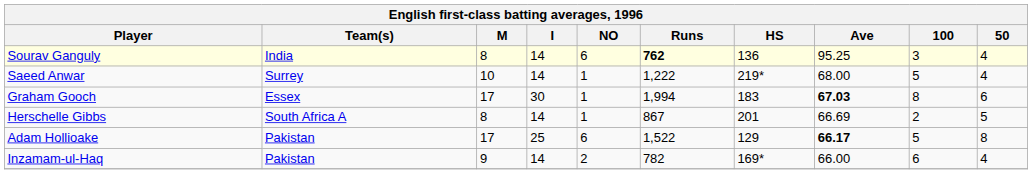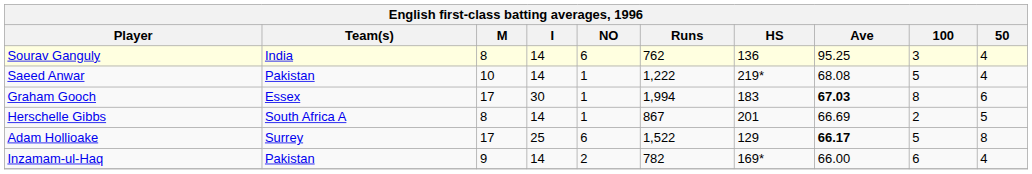Sourav Ganguly | Runs: bold -> normal
Saeed Anwar | Team(s): Surrey -> Pakistan
Saeed Anwar | Ave: 68.00 -> 68.08
Adam Hollioake | Team(s): Pakistan -> Surrey
